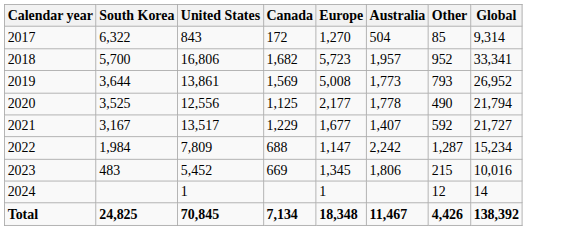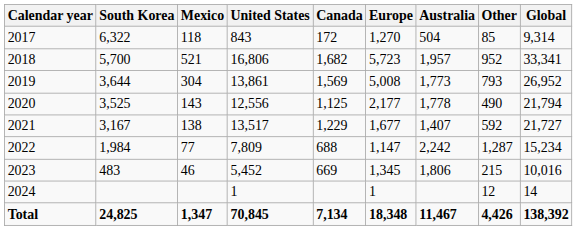+ column: Mexico | 118 | 521 | 304 | 143 | 138 | 77 | 46 | 1,347
